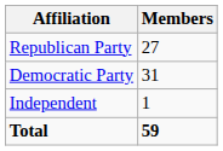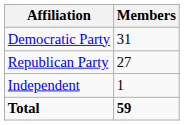rows swapped: Democratic Party <-> Republican Party
